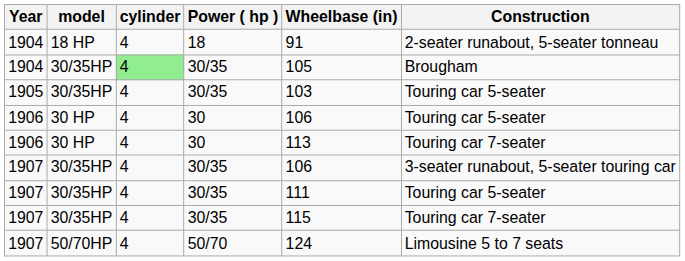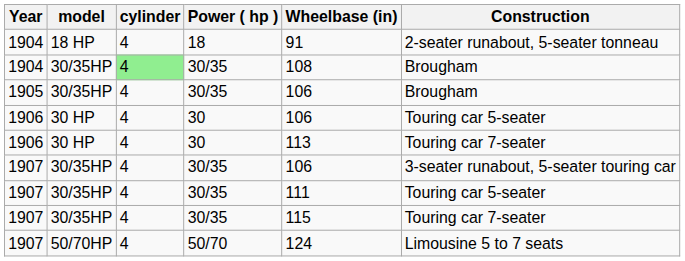1904 / 30/35HP | Wheelbase (in): 105 -> 108
1905 | Wheelbase (in): 103 -> 106
1905 | Construction: Touring car 5-seater -> Brougham
